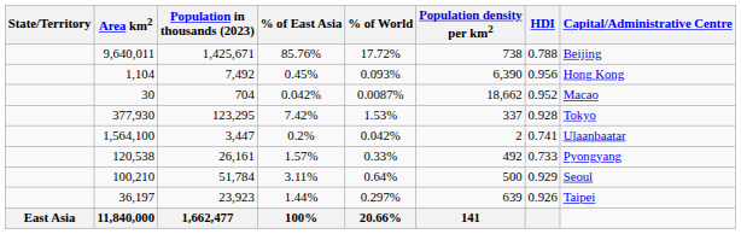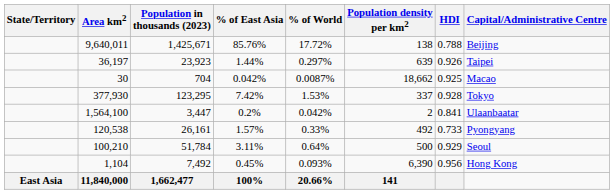9,640,011 | Population density per km2: 738 -> 138
rows swapped: 1,104 <-> 36,197
30 | HDI: 0.952 -> 0.925
1,564,100 | HDI: 0.741 -> 0.841
